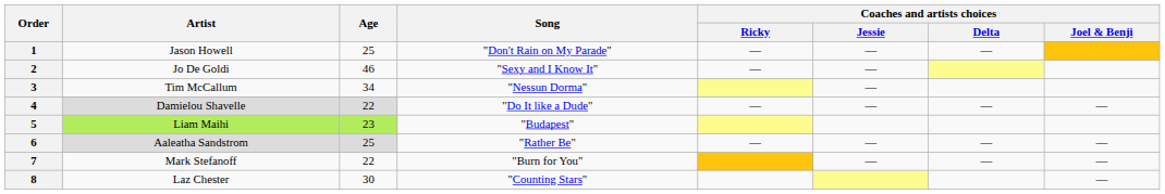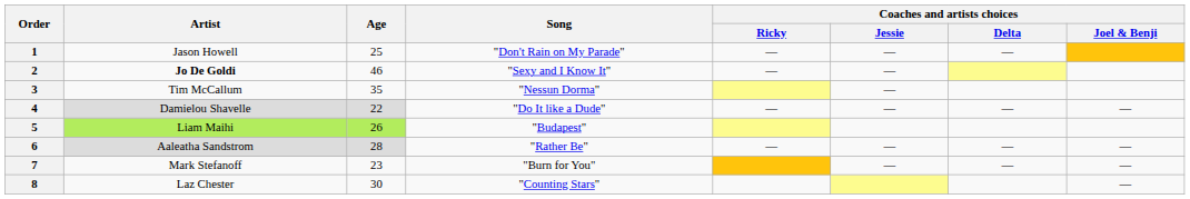2 | Artist: normal -> bold
3 | Age: 34 -> 35
5 | Age: 23 -> 26
6 | Age: 25 -> 28
7 | Age: 22 -> 23
